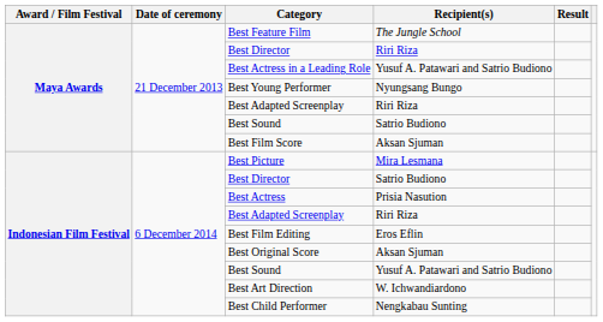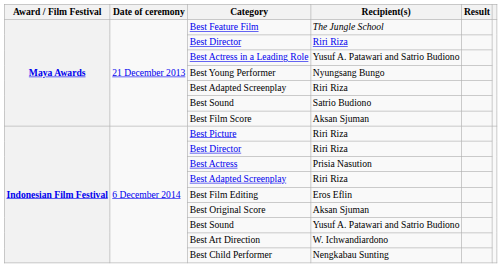Best Picture | Recipient(s): Mira Lesmana -> Riri Riza
Indonesian Film Festival / Best Director | Recipient(s): Satrio Budiono -> Riri Riza
